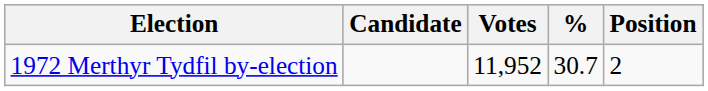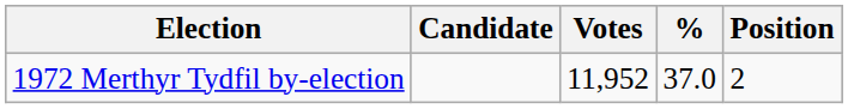1972 Merthyr Tydfil by-election | %: 30.7 -> 37.0
